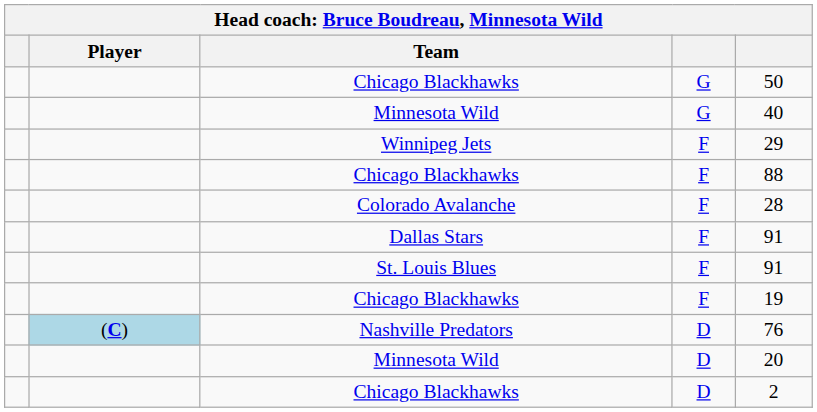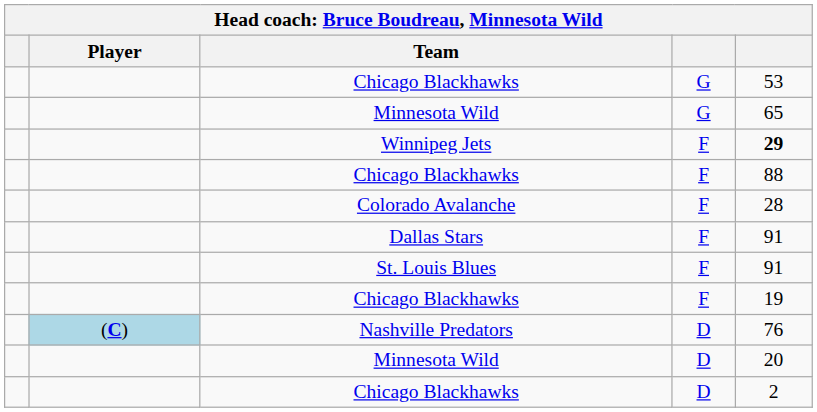Chicago Blackhawks / G | column 5: 50 -> 53
Minnesota Wild / G | column 5: 40 -> 65
Winnipeg Jets | column 5: normal -> bold
